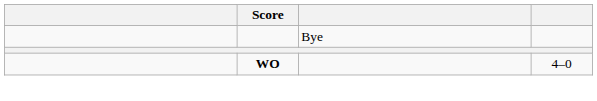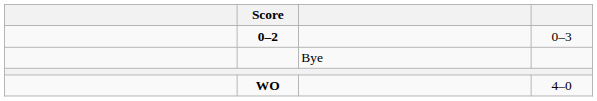+ row: 0–2 | 0–3
